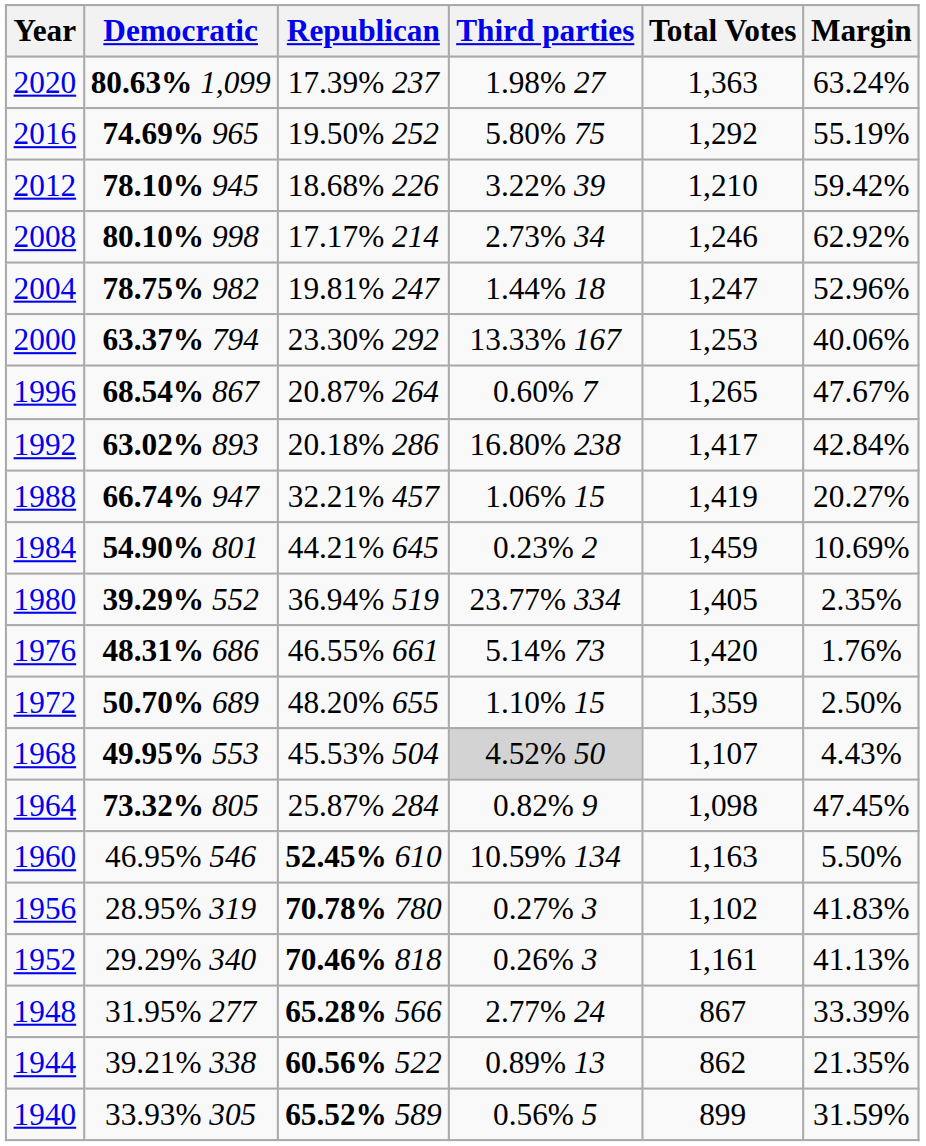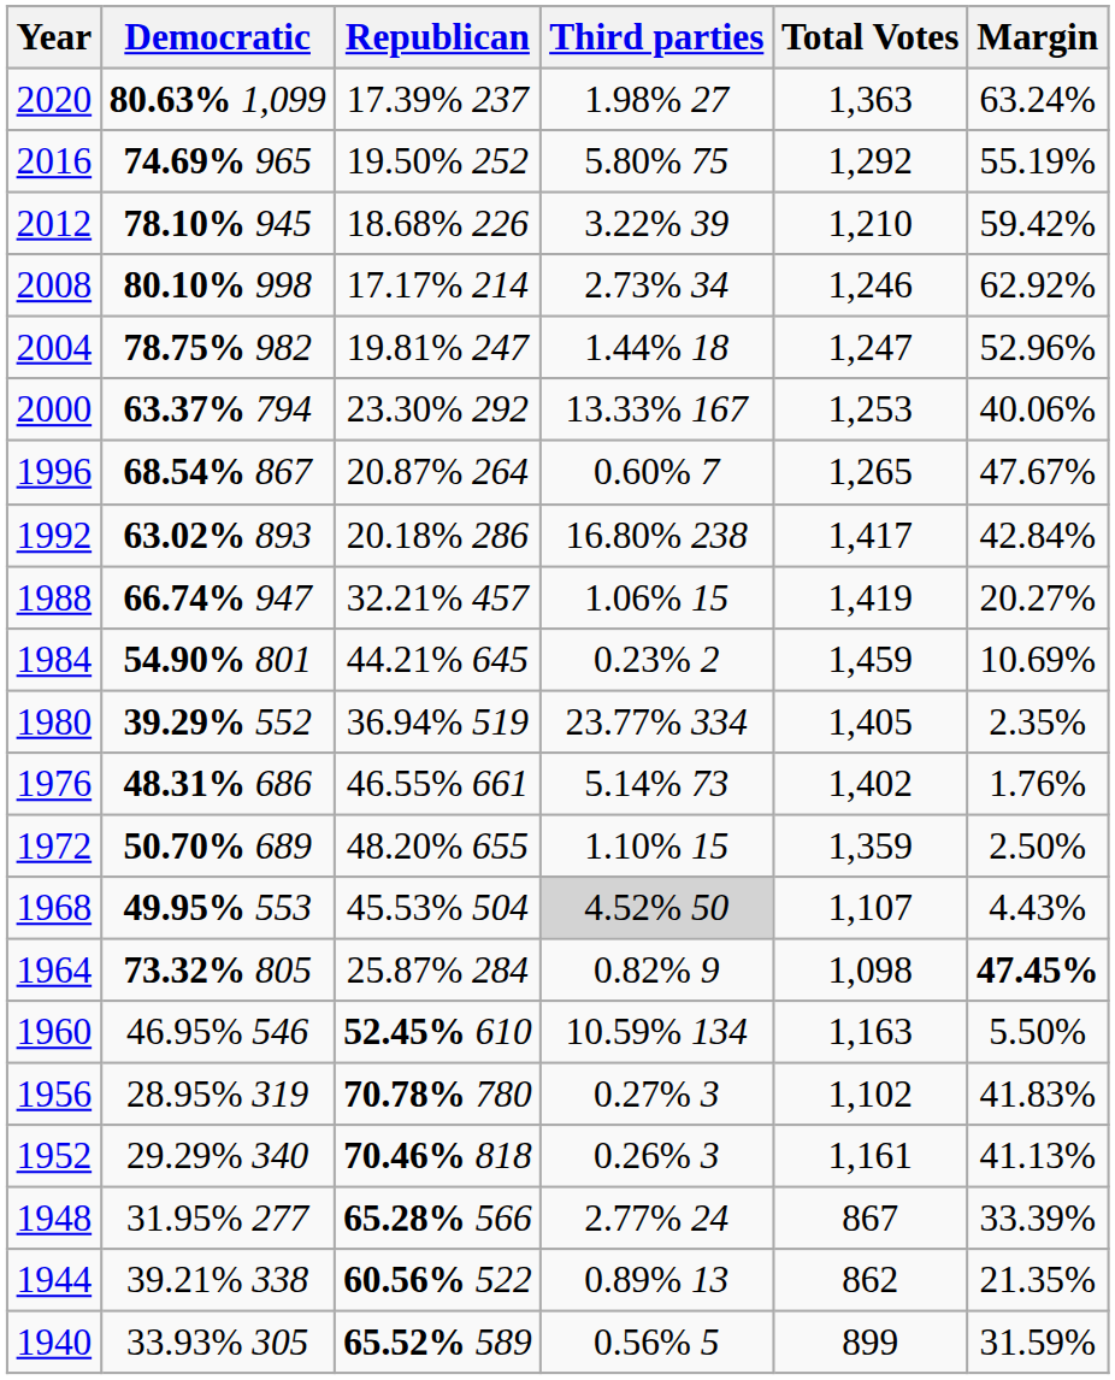1976 | Total Votes: 1,420 -> 1,402
1964 | Margin: normal -> bold
